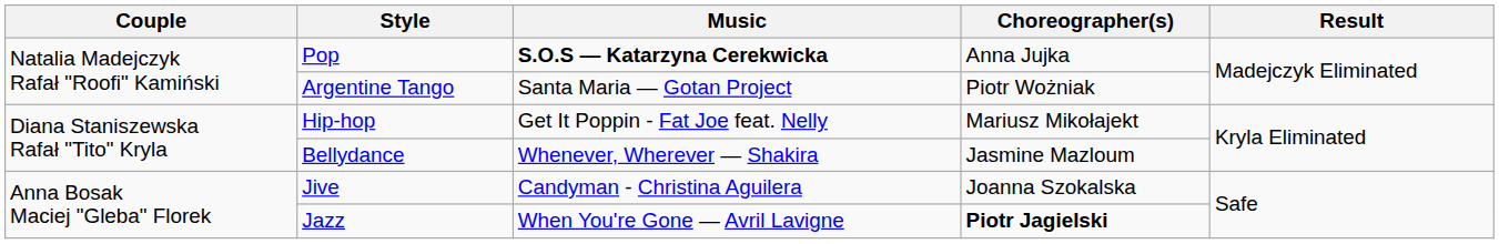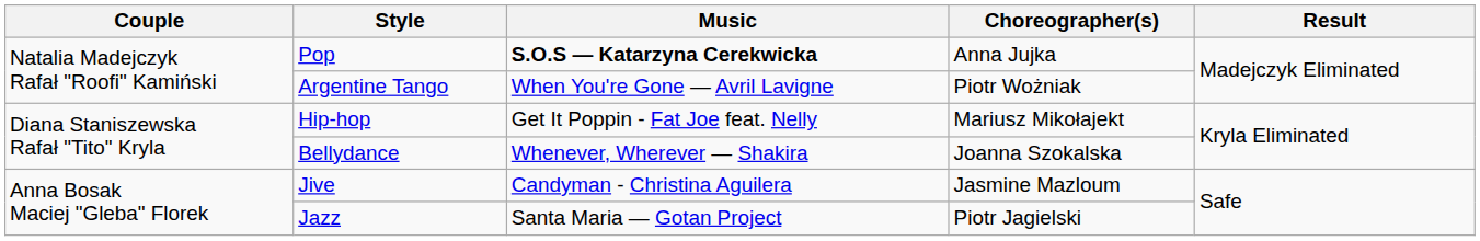Argentine Tango | Music: Santa Maria — Gotan Project -> When You're Gone — Avril Lavigne
Bellydance | Choreographer(s): Jasmine Mazloum -> Joanna Szokalska
Jive | Choreographer(s): Joanna Szokalska -> Jasmine Mazloum
Jazz | Music: When You're Gone — Avril Lavigne -> Santa Maria — Gotan Project
Jazz | Choreographer(s): bold -> normal
